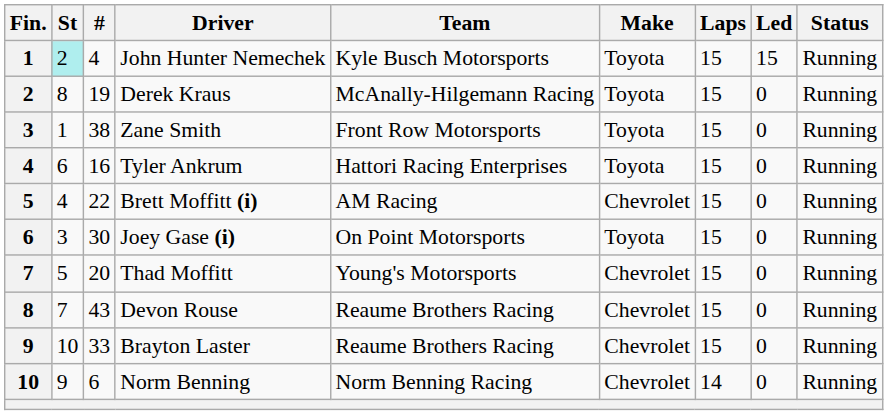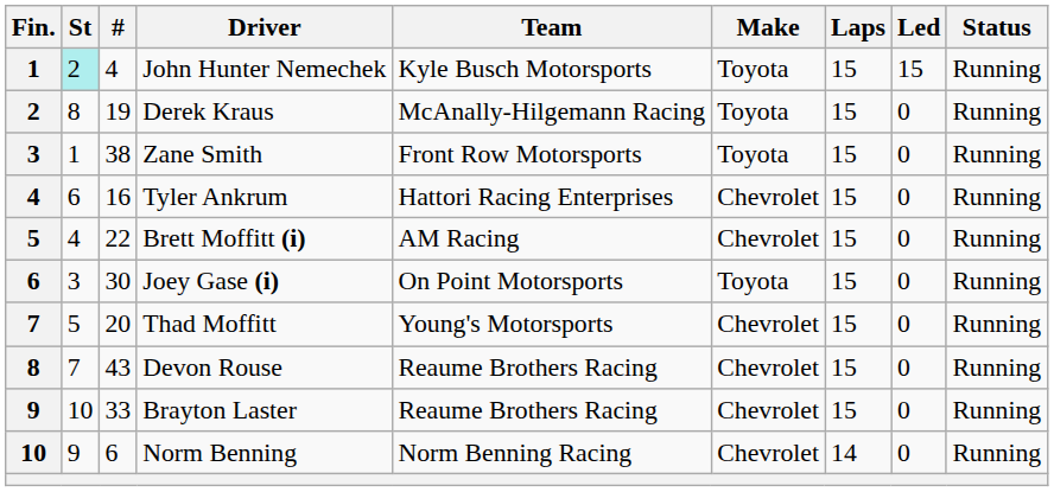Tyler Ankrum | Make: Toyota -> Chevrolet
